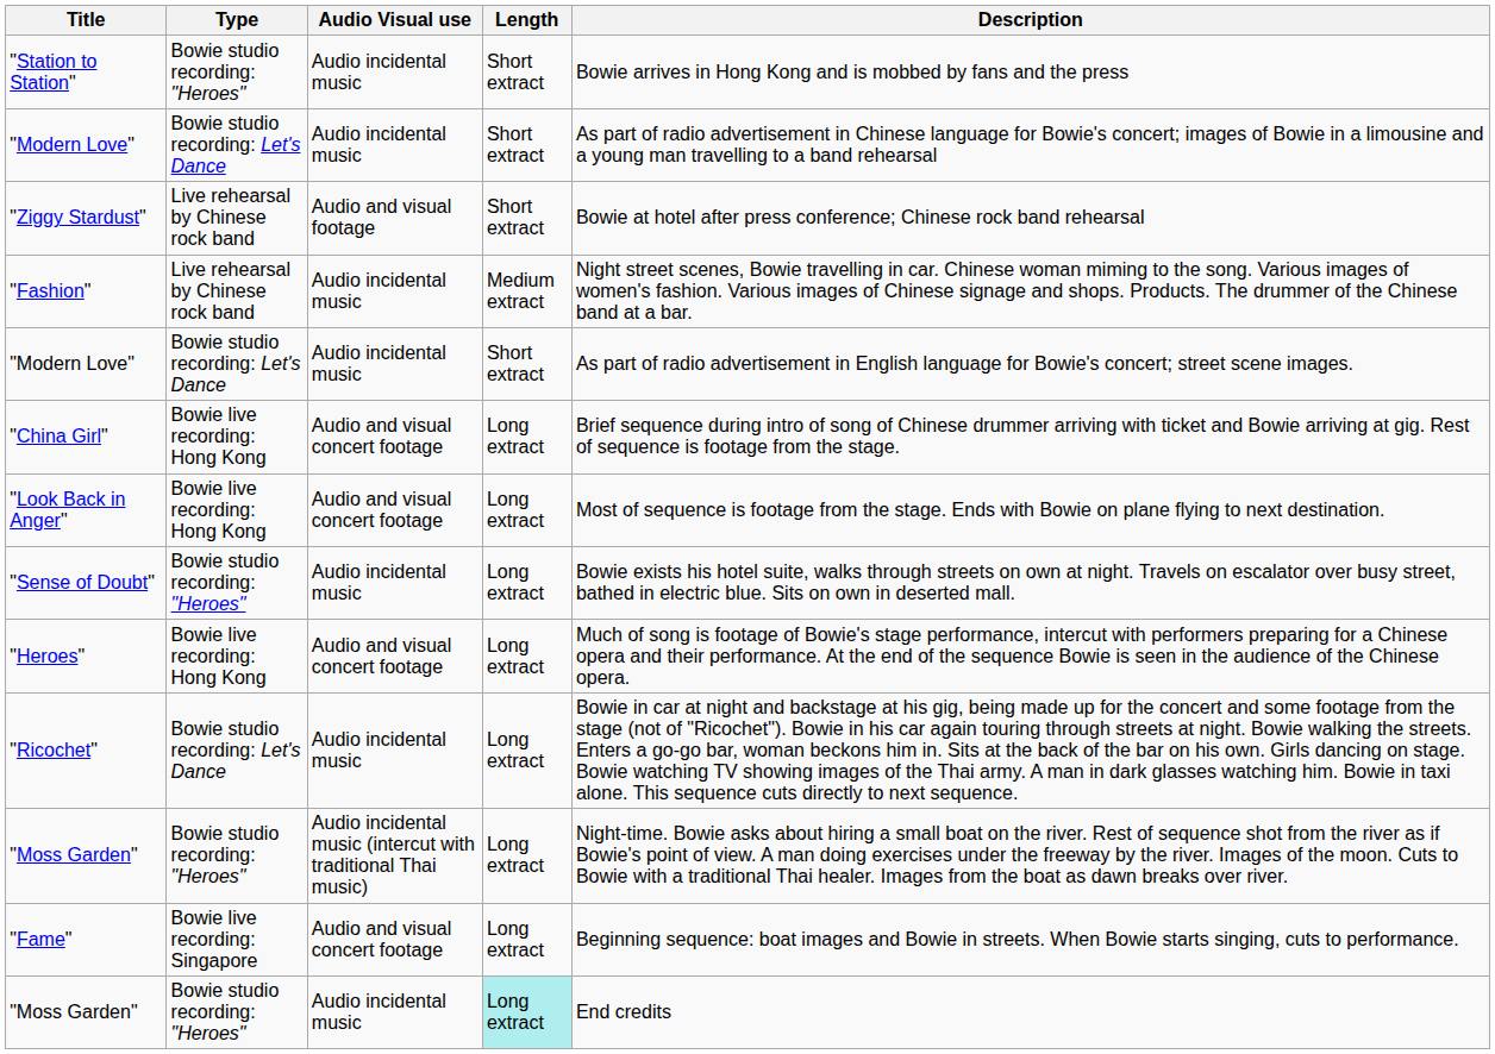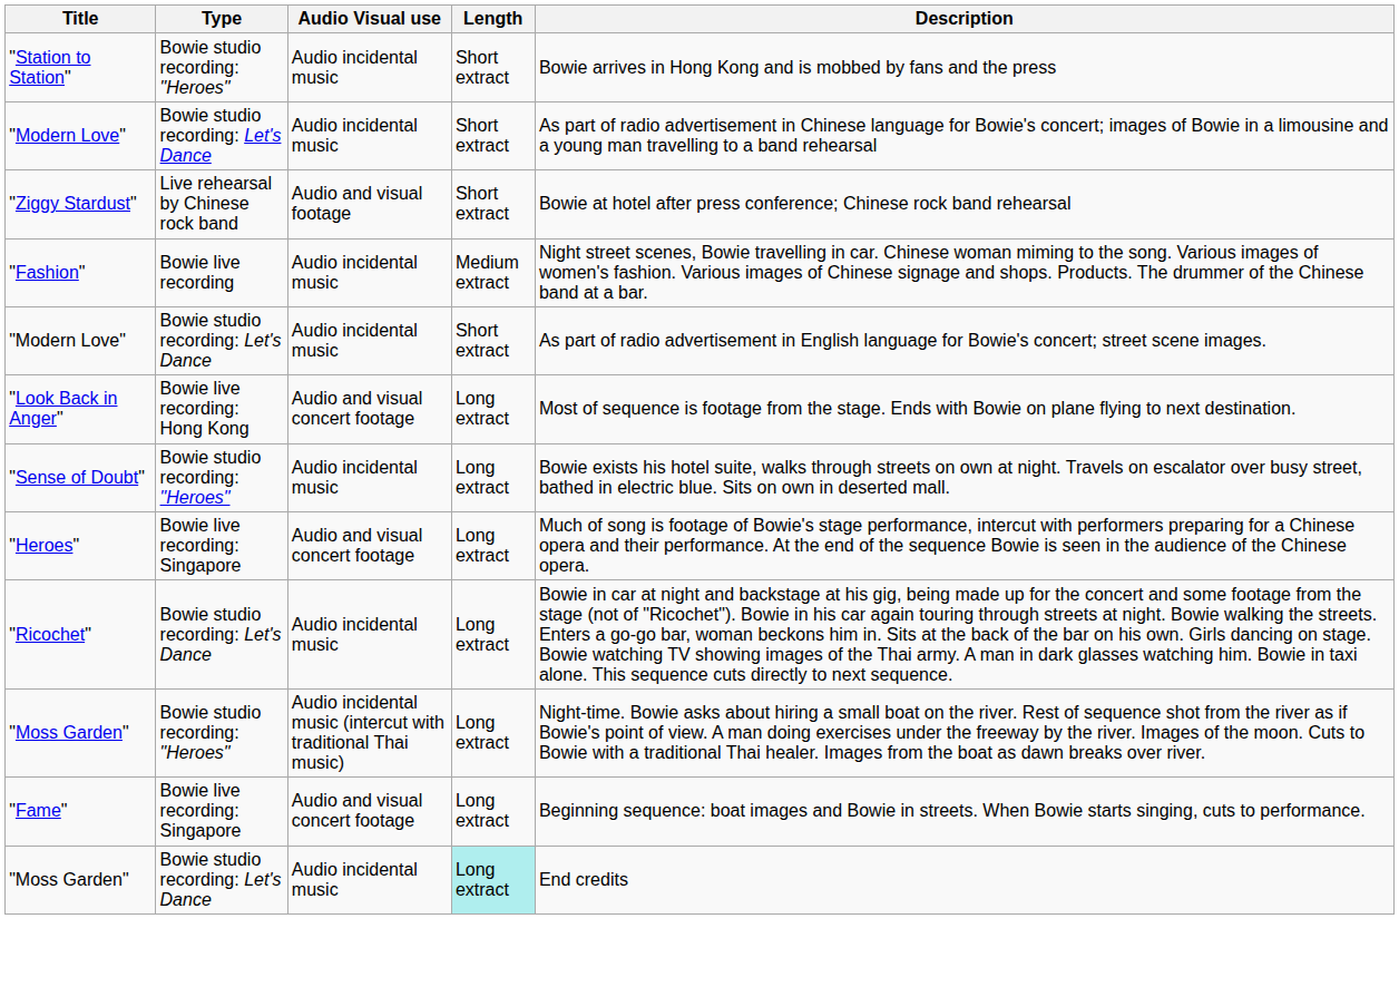"Fashion" | Type: Live rehearsal by Chinese rock band -> Bowie live recording
- row: "China Girl" | Bowie live recording: Hong Kong | Audio and visual concert footage | Long extract | Brief sequence during intro of song of Chinese drummer arriving with ticket and Bowie arriving at gig. Rest of sequence is footage from the stage.
"Heroes" | Type: Bowie live recording: Hong Kong -> Bowie live recording: Singapore
"Moss Garden" / Audio incidental music | Type: Bowie studio recording: "Heroes" -> Bowie studio recording: Let's Dance
